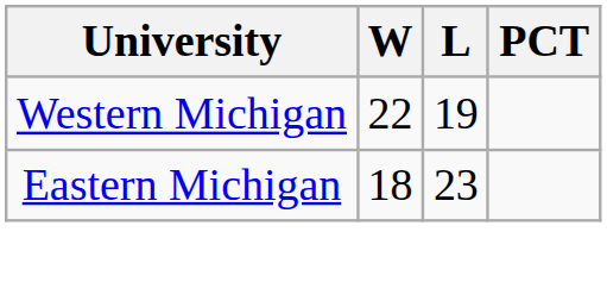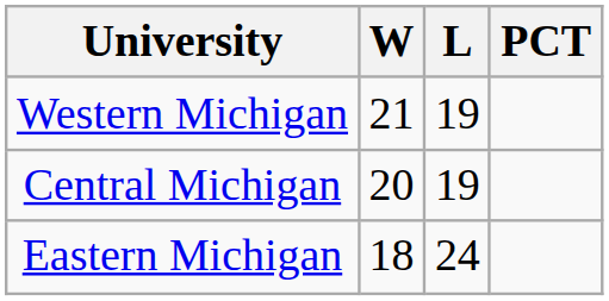Western Michigan | W: 22 -> 21
+ row: Central Michigan | 20 | 19
Eastern Michigan | L: 23 -> 24
